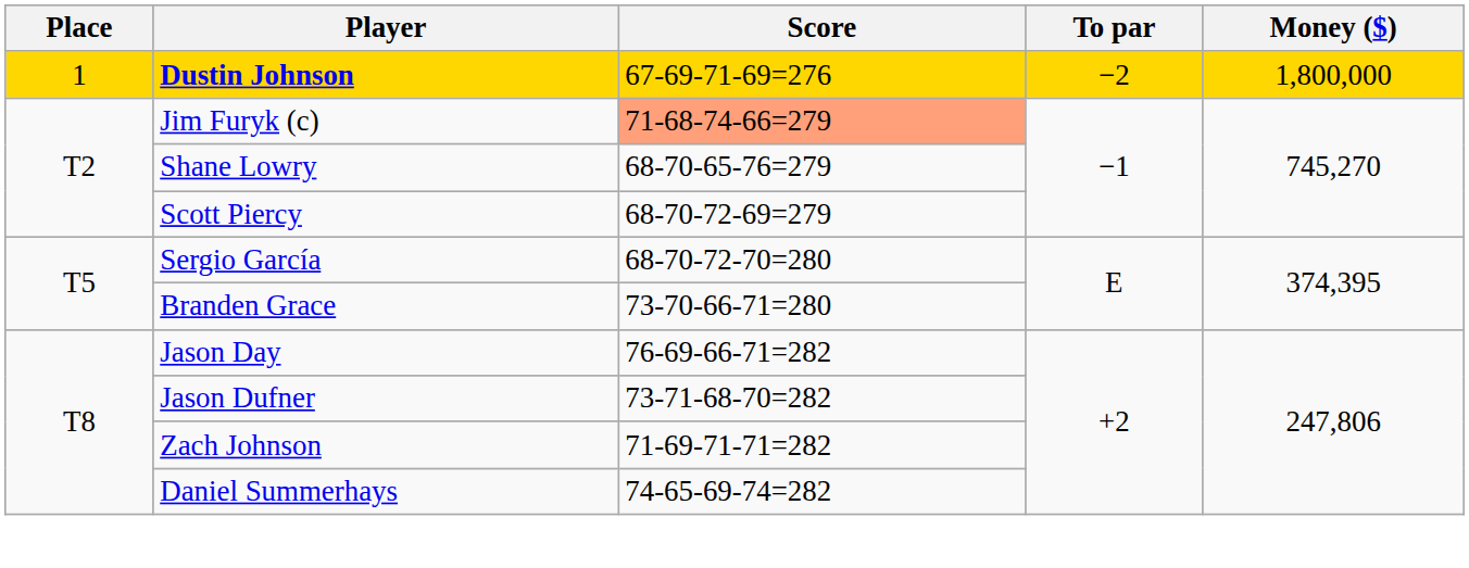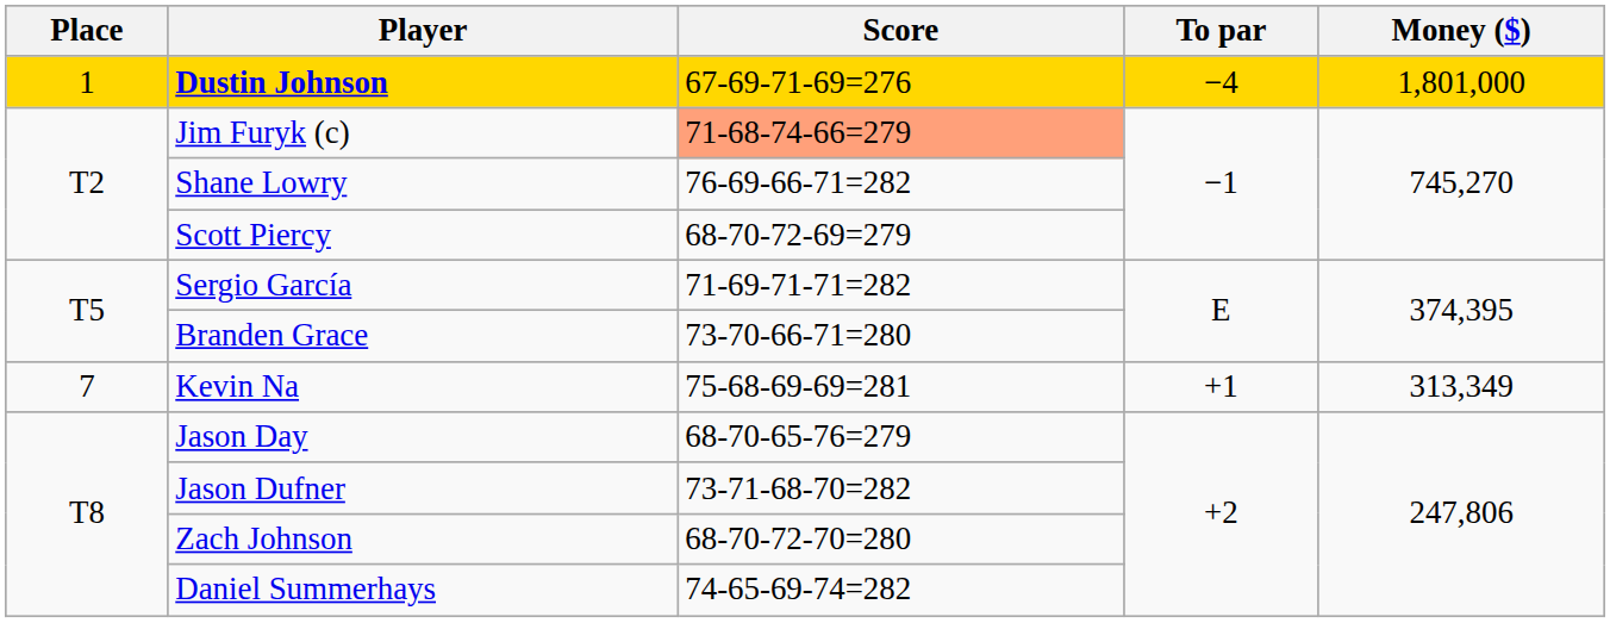Dustin Johnson | To par: −2 -> −4
Dustin Johnson | Money ($): 1,800,000 -> 1,801,000
Shane Lowry | Score: 68-70-65-76=279 -> 76-69-66-71=282
Sergio García | Score: 68-70-72-70=280 -> 71-69-71-71=282
+ row: 7 | Kevin Na | 75-68-69-69=281 | +1 | 313,349
Jason Day | Score: 76-69-66-71=282 -> 68-70-65-76=279
Zach Johnson | Score: 71-69-71-71=282 -> 68-70-72-70=280
